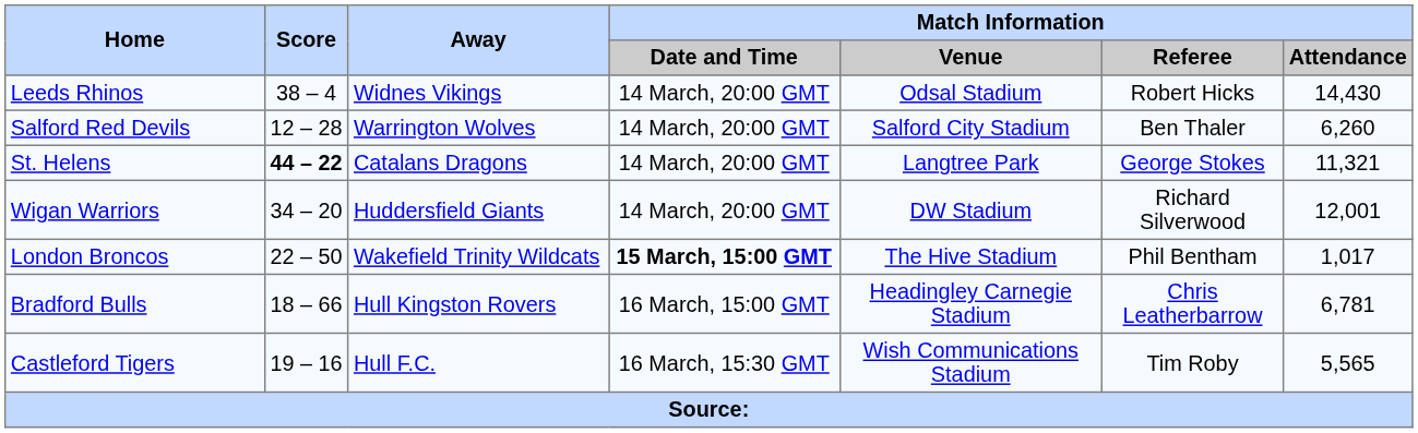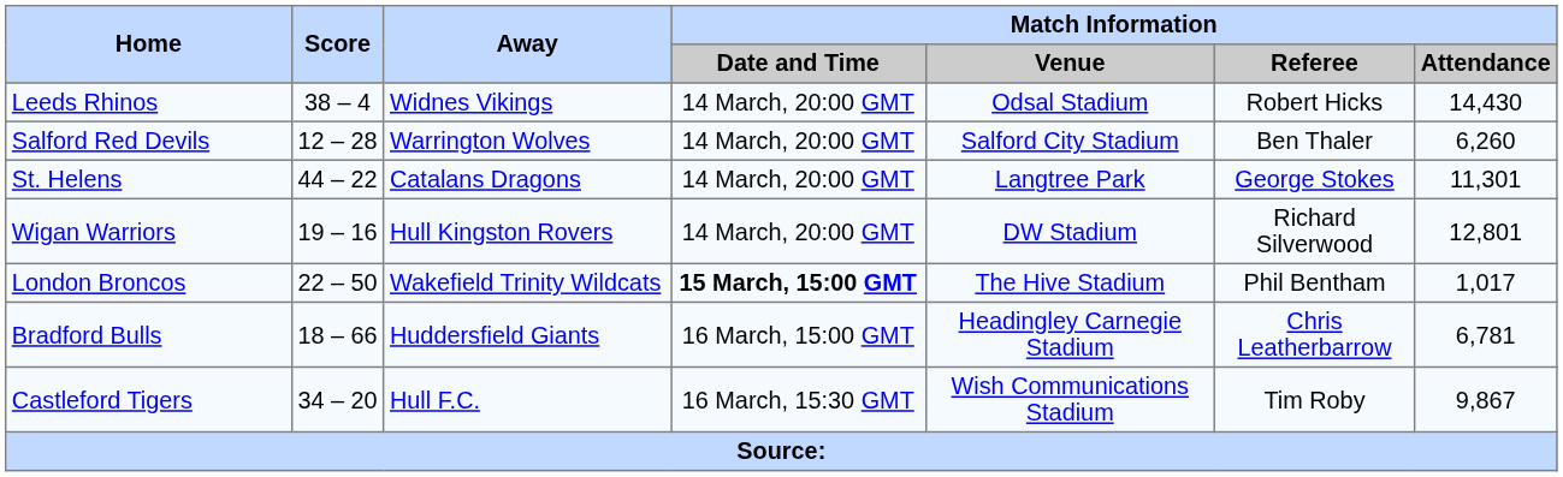St. Helens | Score: bold -> normal
St. Helens | Match Information / Attendance: 11,321 -> 11,301
Wigan Warriors | Score: 34 – 20 -> 19 – 16
Wigan Warriors | Away: Huddersfield Giants -> Hull Kingston Rovers
Wigan Warriors | Match Information / Attendance: 12,001 -> 12,801
Bradford Bulls | Away: Hull Kingston Rovers -> Huddersfield Giants
Castleford Tigers | Score: 19 – 16 -> 34 – 20
Castleford Tigers | Match Information / Attendance: 5,565 -> 9,867
